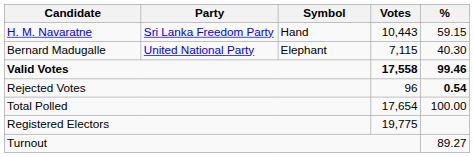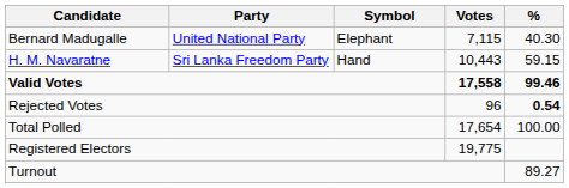rows swapped: H. M. Navaratne <-> Bernard Madugalle
